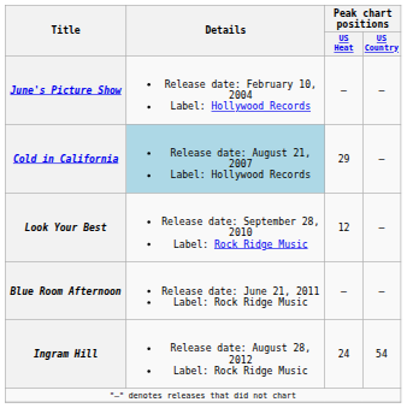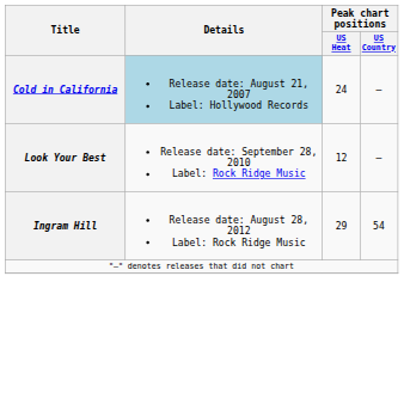- row: June's Picture Show | Release date: February 10, 2004 Label: Hollywood Records | — | —
Cold in California | Peak chart positions / US Heat: 29 -> 24
- row: Blue Room Afternoon | Release date: June 21, 2011 Label: Rock Ridge Music | — | —
Ingram Hill | Peak chart positions / US Heat: 24 -> 29
